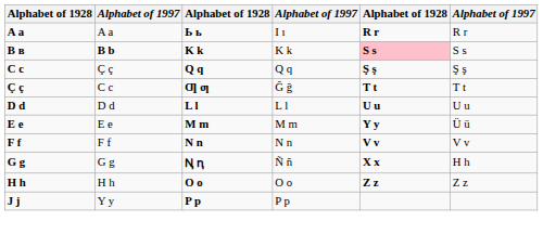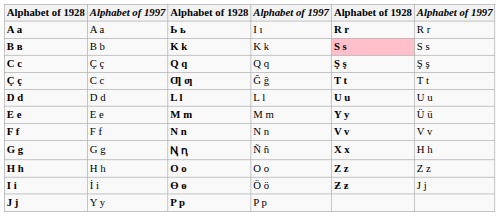B ʙ | column 2: bold -> normal
+ row: I i | İ i | Ɵ ɵ | Ö ö | Ƶ ƶ | J j
